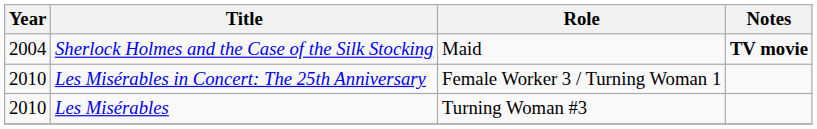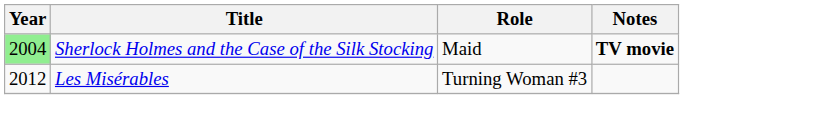Sherlock Holmes and the Case of the Silk Stocking | Year: no background -> lightgreen background
- row: 2010 | Les Misérables in Concert: The 25th Anniversary | Female Worker 3 / Turning Woman 1
Les Misérables | Year: 2010 -> 2012
